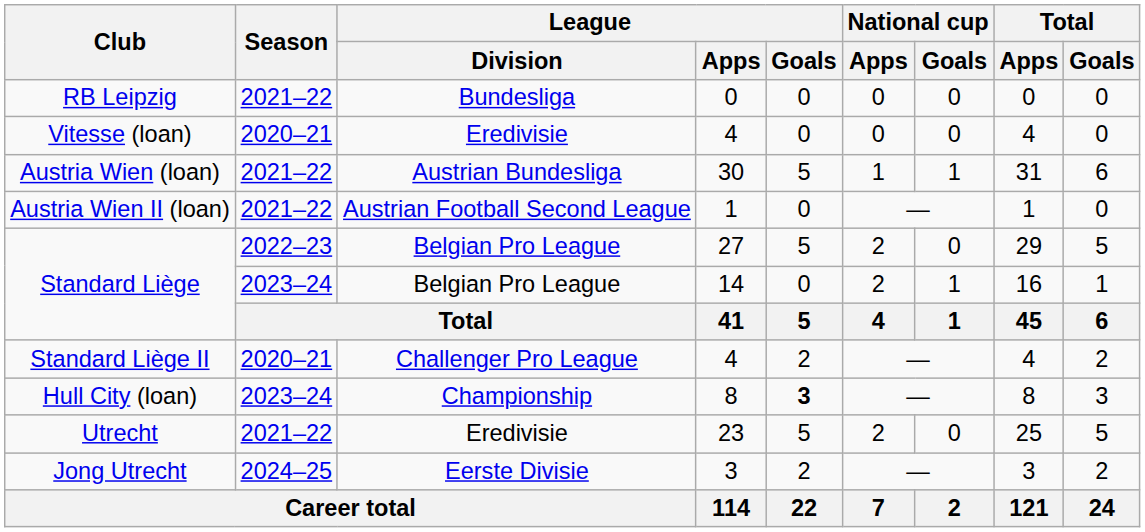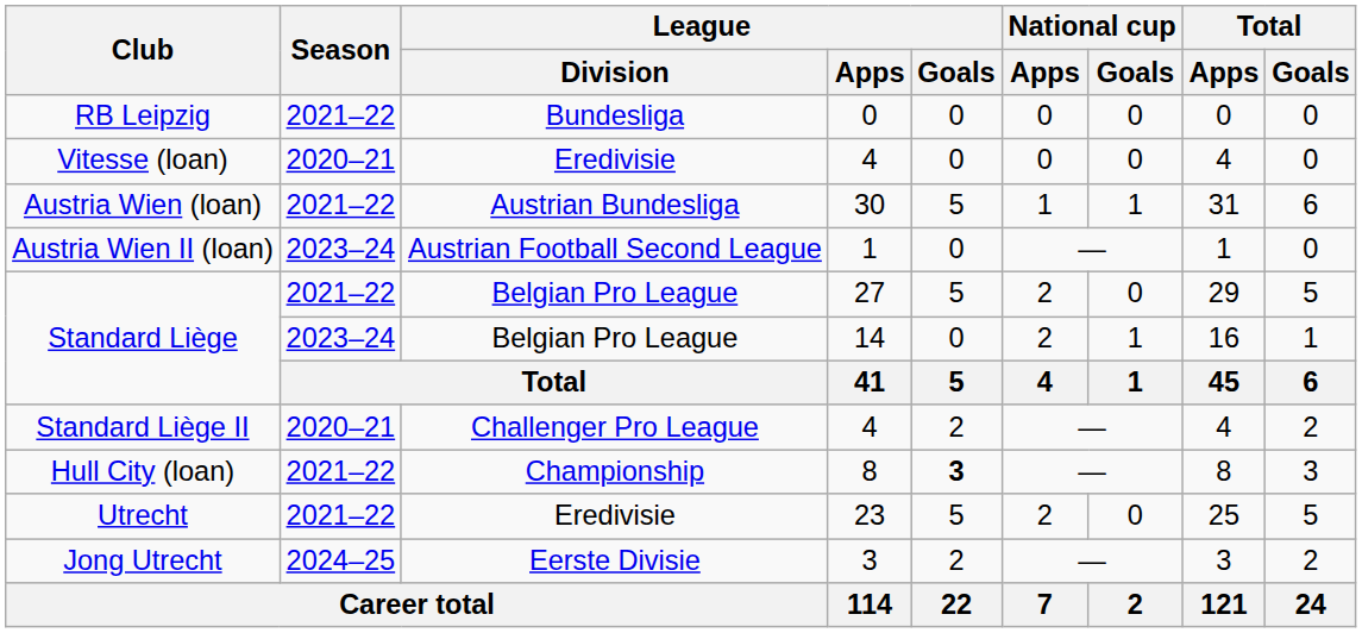Austria Wien II (loan) | Season: 2021–22 -> 2023–24
Standard Liège / 27 | Season: 2022–23 -> 2021–22
Hull City (loan) | Season: 2023–24 -> 2021–22
